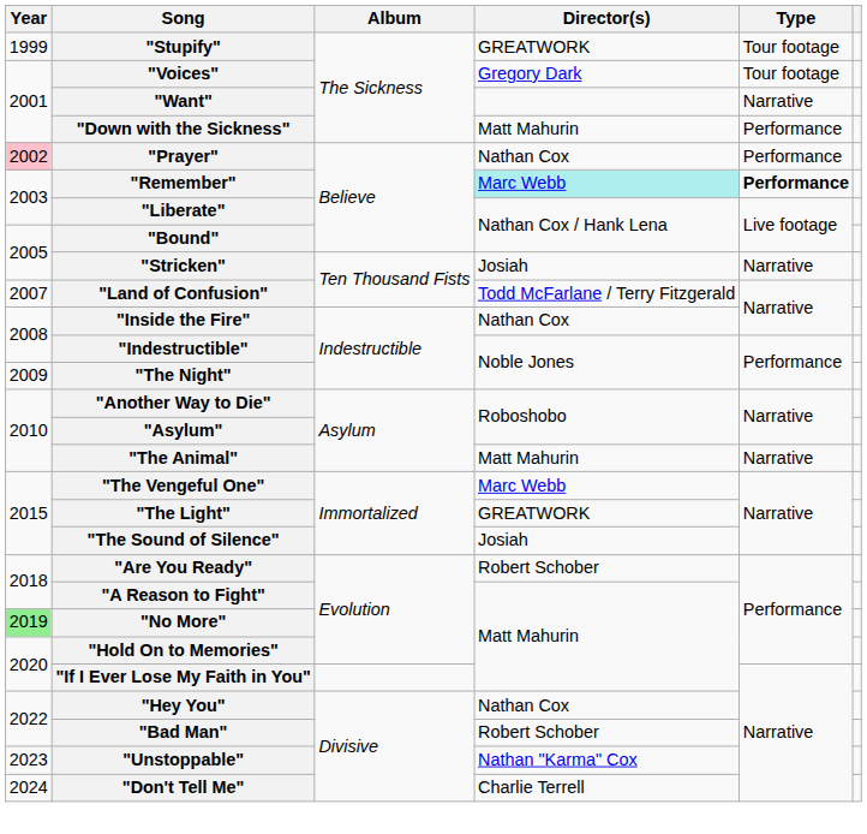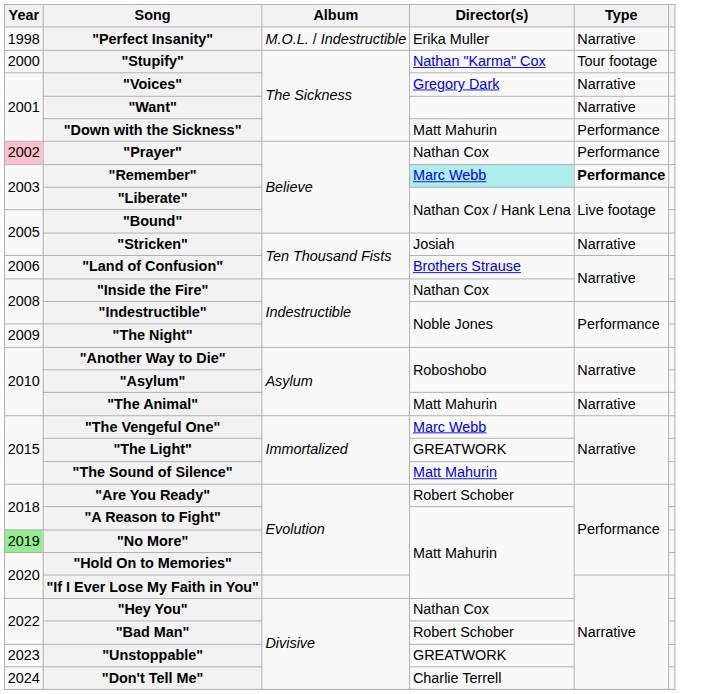+ row: 1998 | "Perfect Insanity" | M.O.L. / Indestructible | Erika Muller | Narrative
"Stupify" | Year: 1999 -> 2000
"Stupify" | Director(s): GREATWORK -> Nathan "Karma" Cox
"Voices" | Type: Tour footage -> Narrative
"Land of Confusion" | Year: 2007 -> 2006
"Land of Confusion" | Director(s): Todd McFarlane / Terry Fitzgerald -> Brothers Strause
"The Sound of Silence" | Director(s): Josiah -> Matt Mahurin
"Unstoppable" | Director(s): Nathan "Karma" Cox -> GREATWORK
